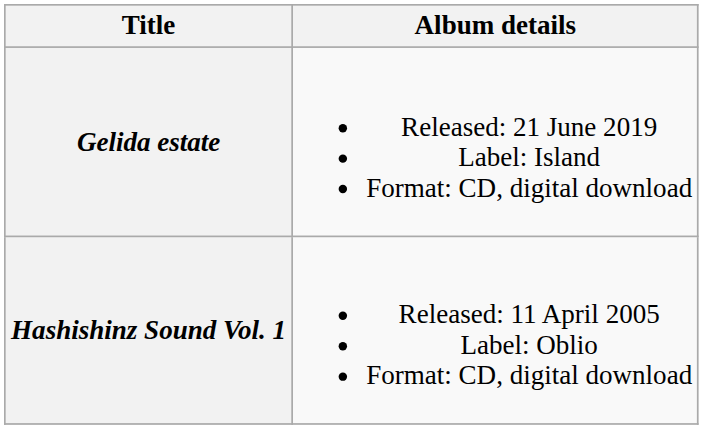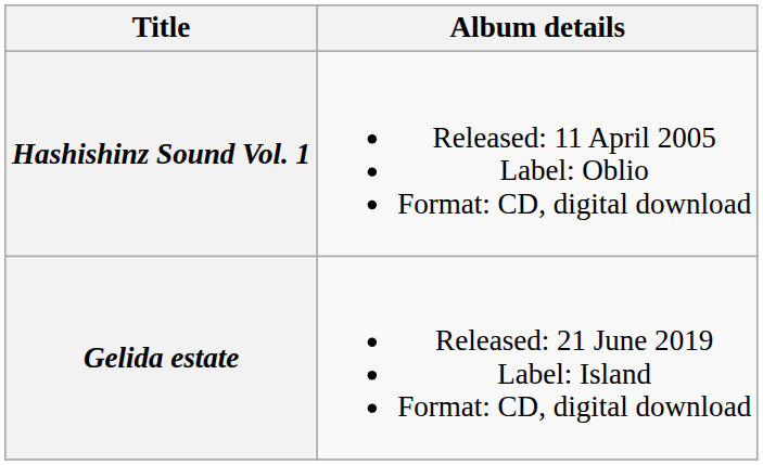rows swapped: Hashishinz Sound Vol. 1 <-> Gelida estate
